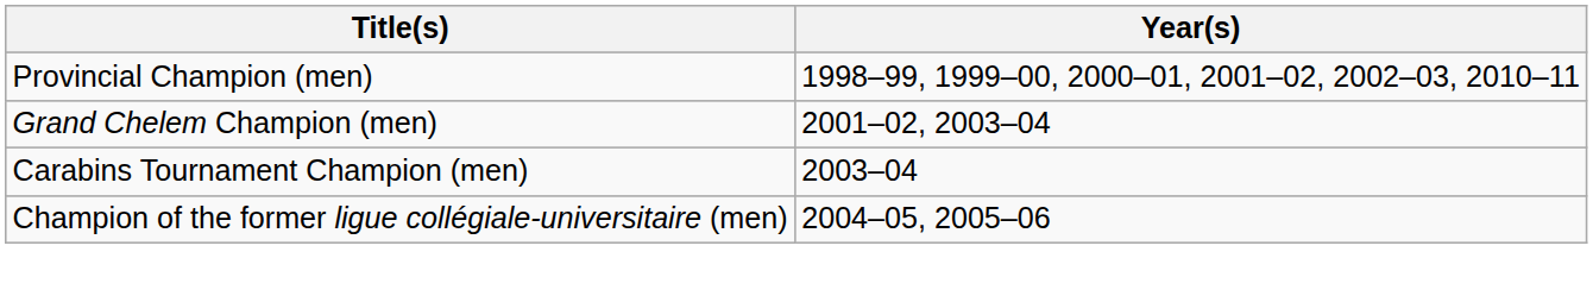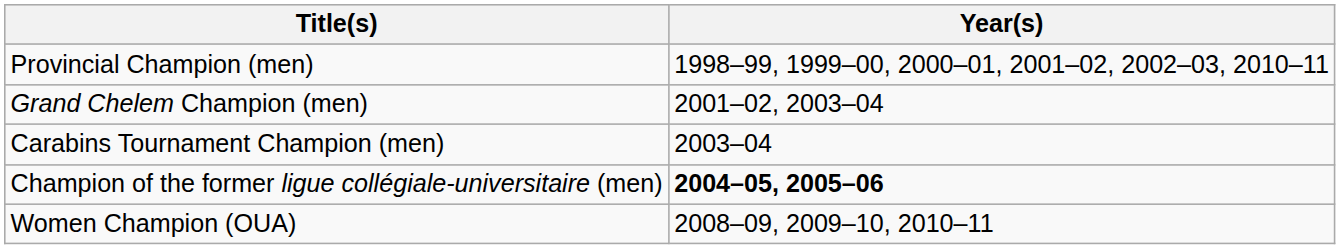Champion of the former ligue collégiale-universitaire (men) | Year(s): normal -> bold
+ row: Women Champion (OUA) | 2008–09, 2009–10, 2010–11
